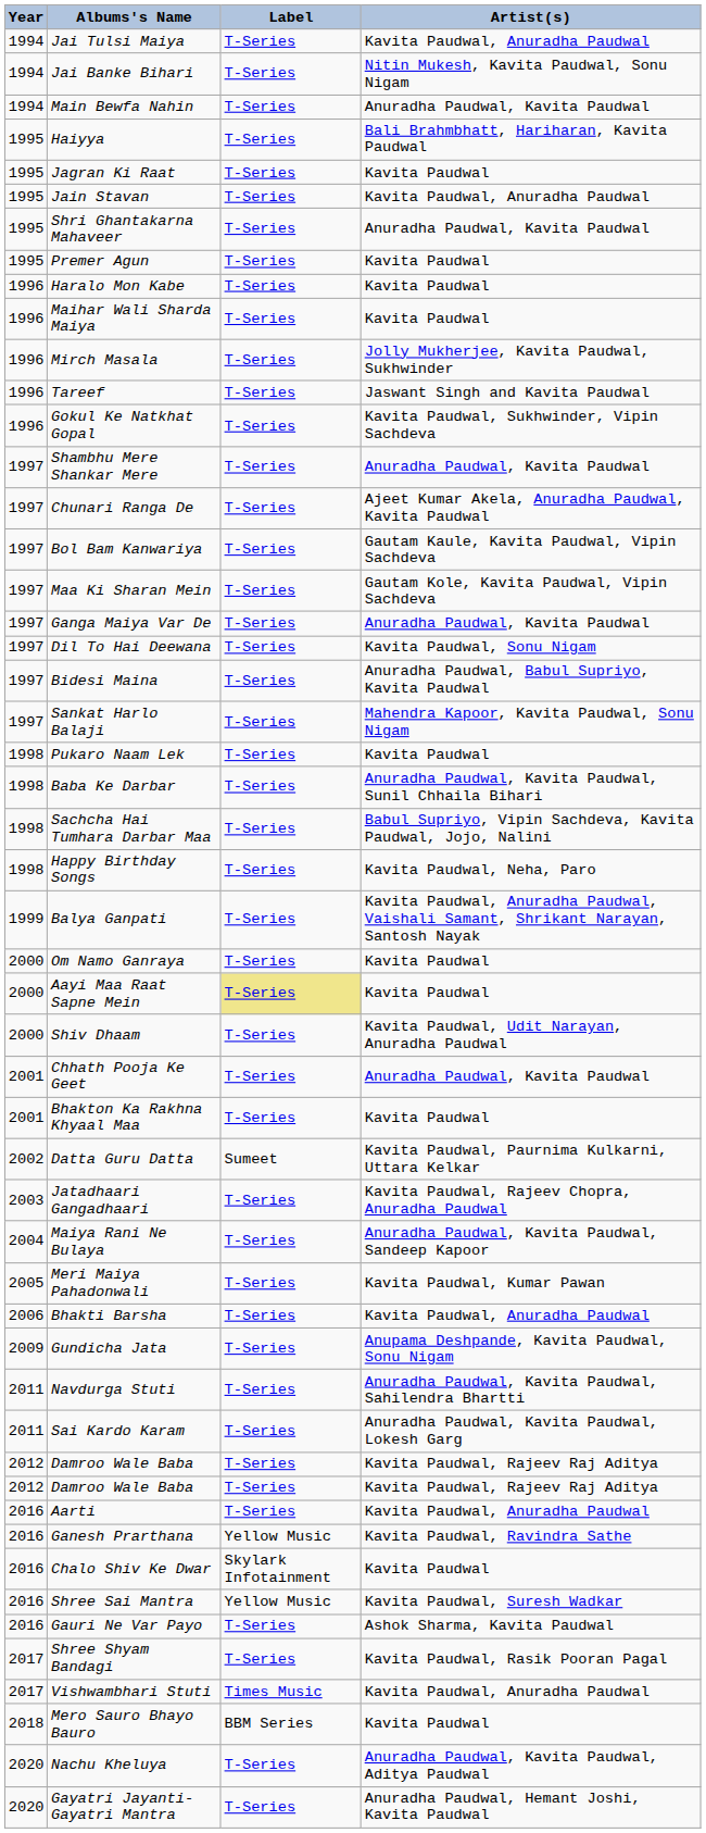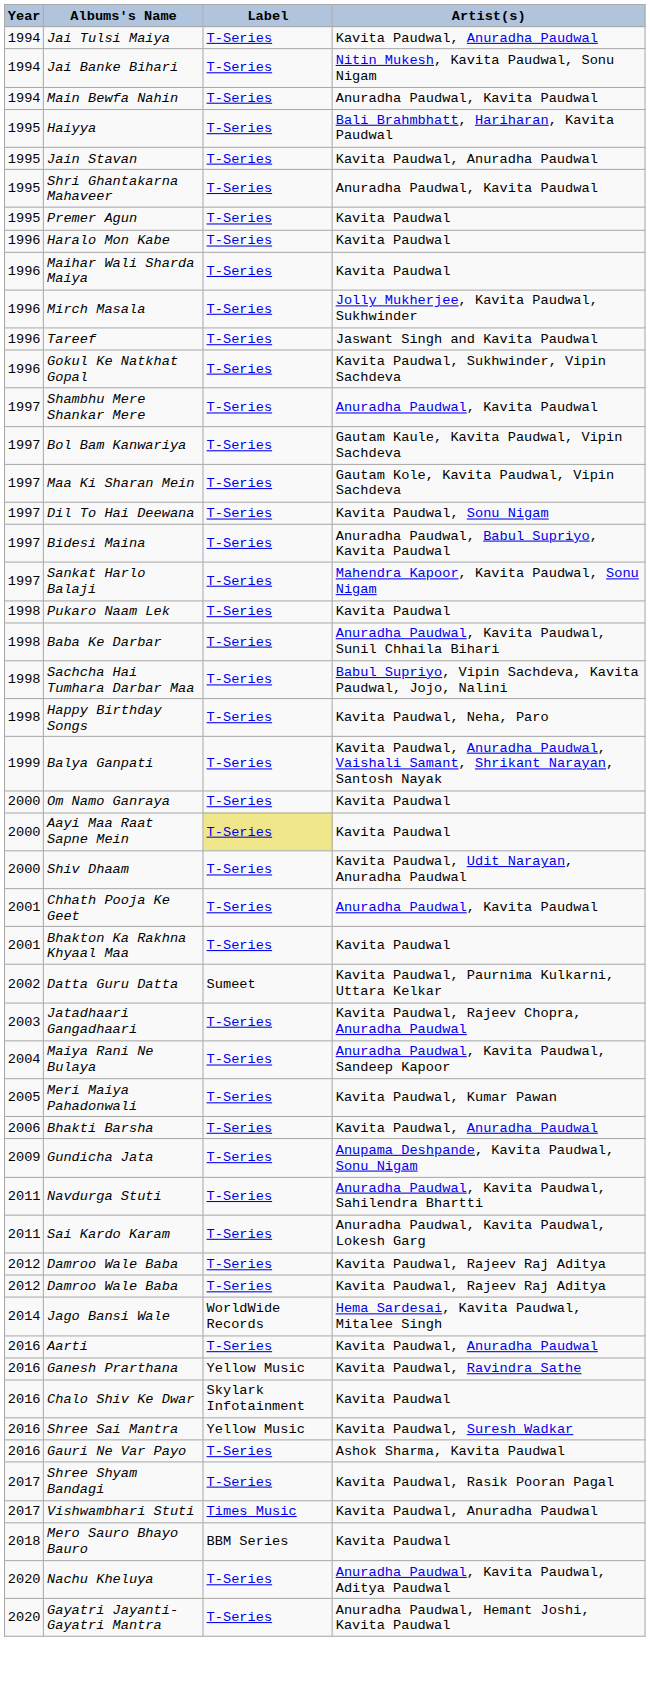- row: 1995 | Jagran Ki Raat | T-Series | Kavita Paudwal
- row: 1997 | Chunari Ranga De | T-Series | Ajeet Kumar Akela, Anuradha Paudwal, Kavita Paudwal
- row: 1997 | Ganga Maiya Var De | T-Series | Anuradha Paudwal, Kavita Paudwal
+ row: 2014 | Jago Bansi Wale | WorldWide Records | Hema Sardesai, Kavita Paudwal, Mitalee Singh
